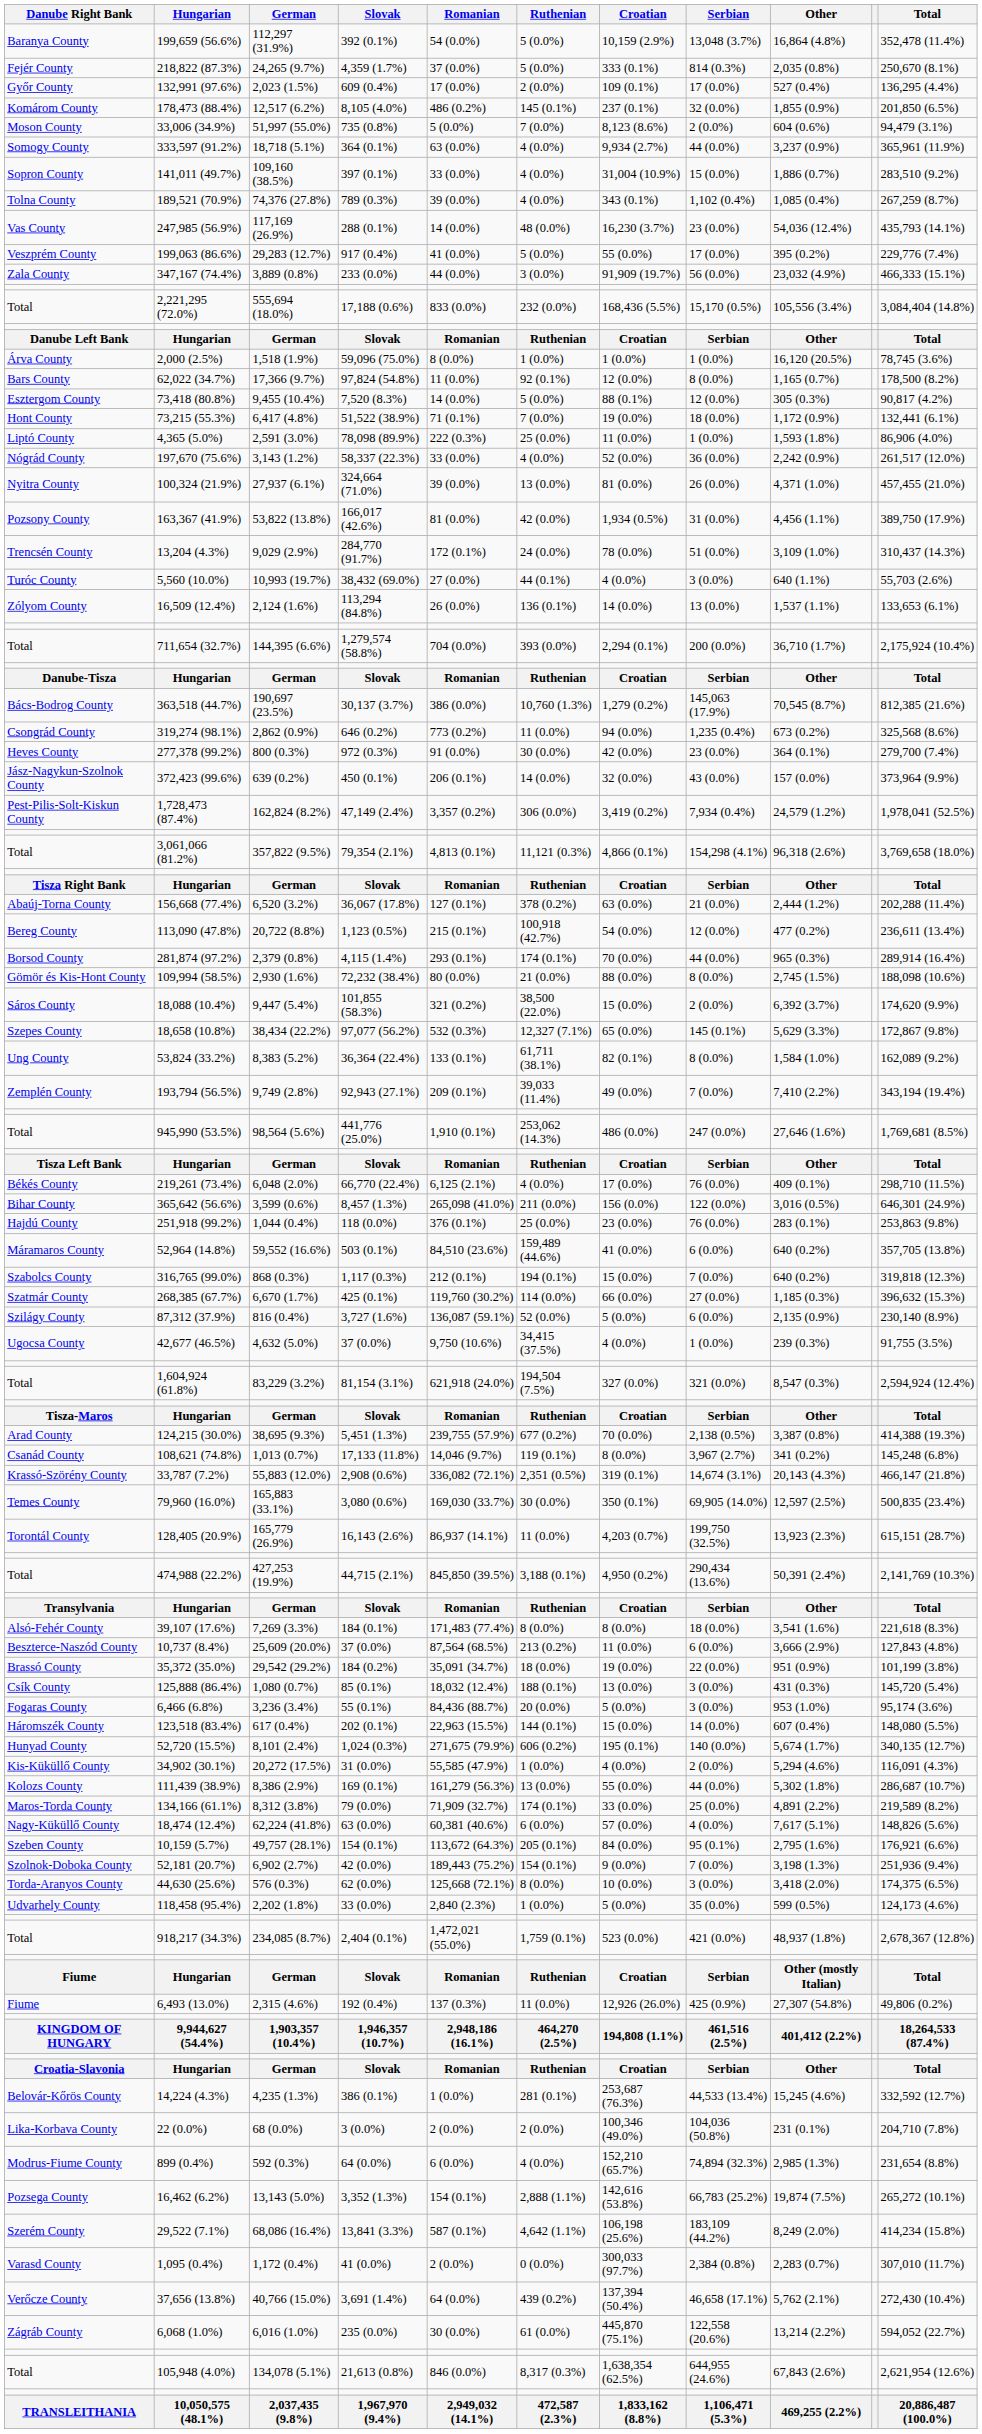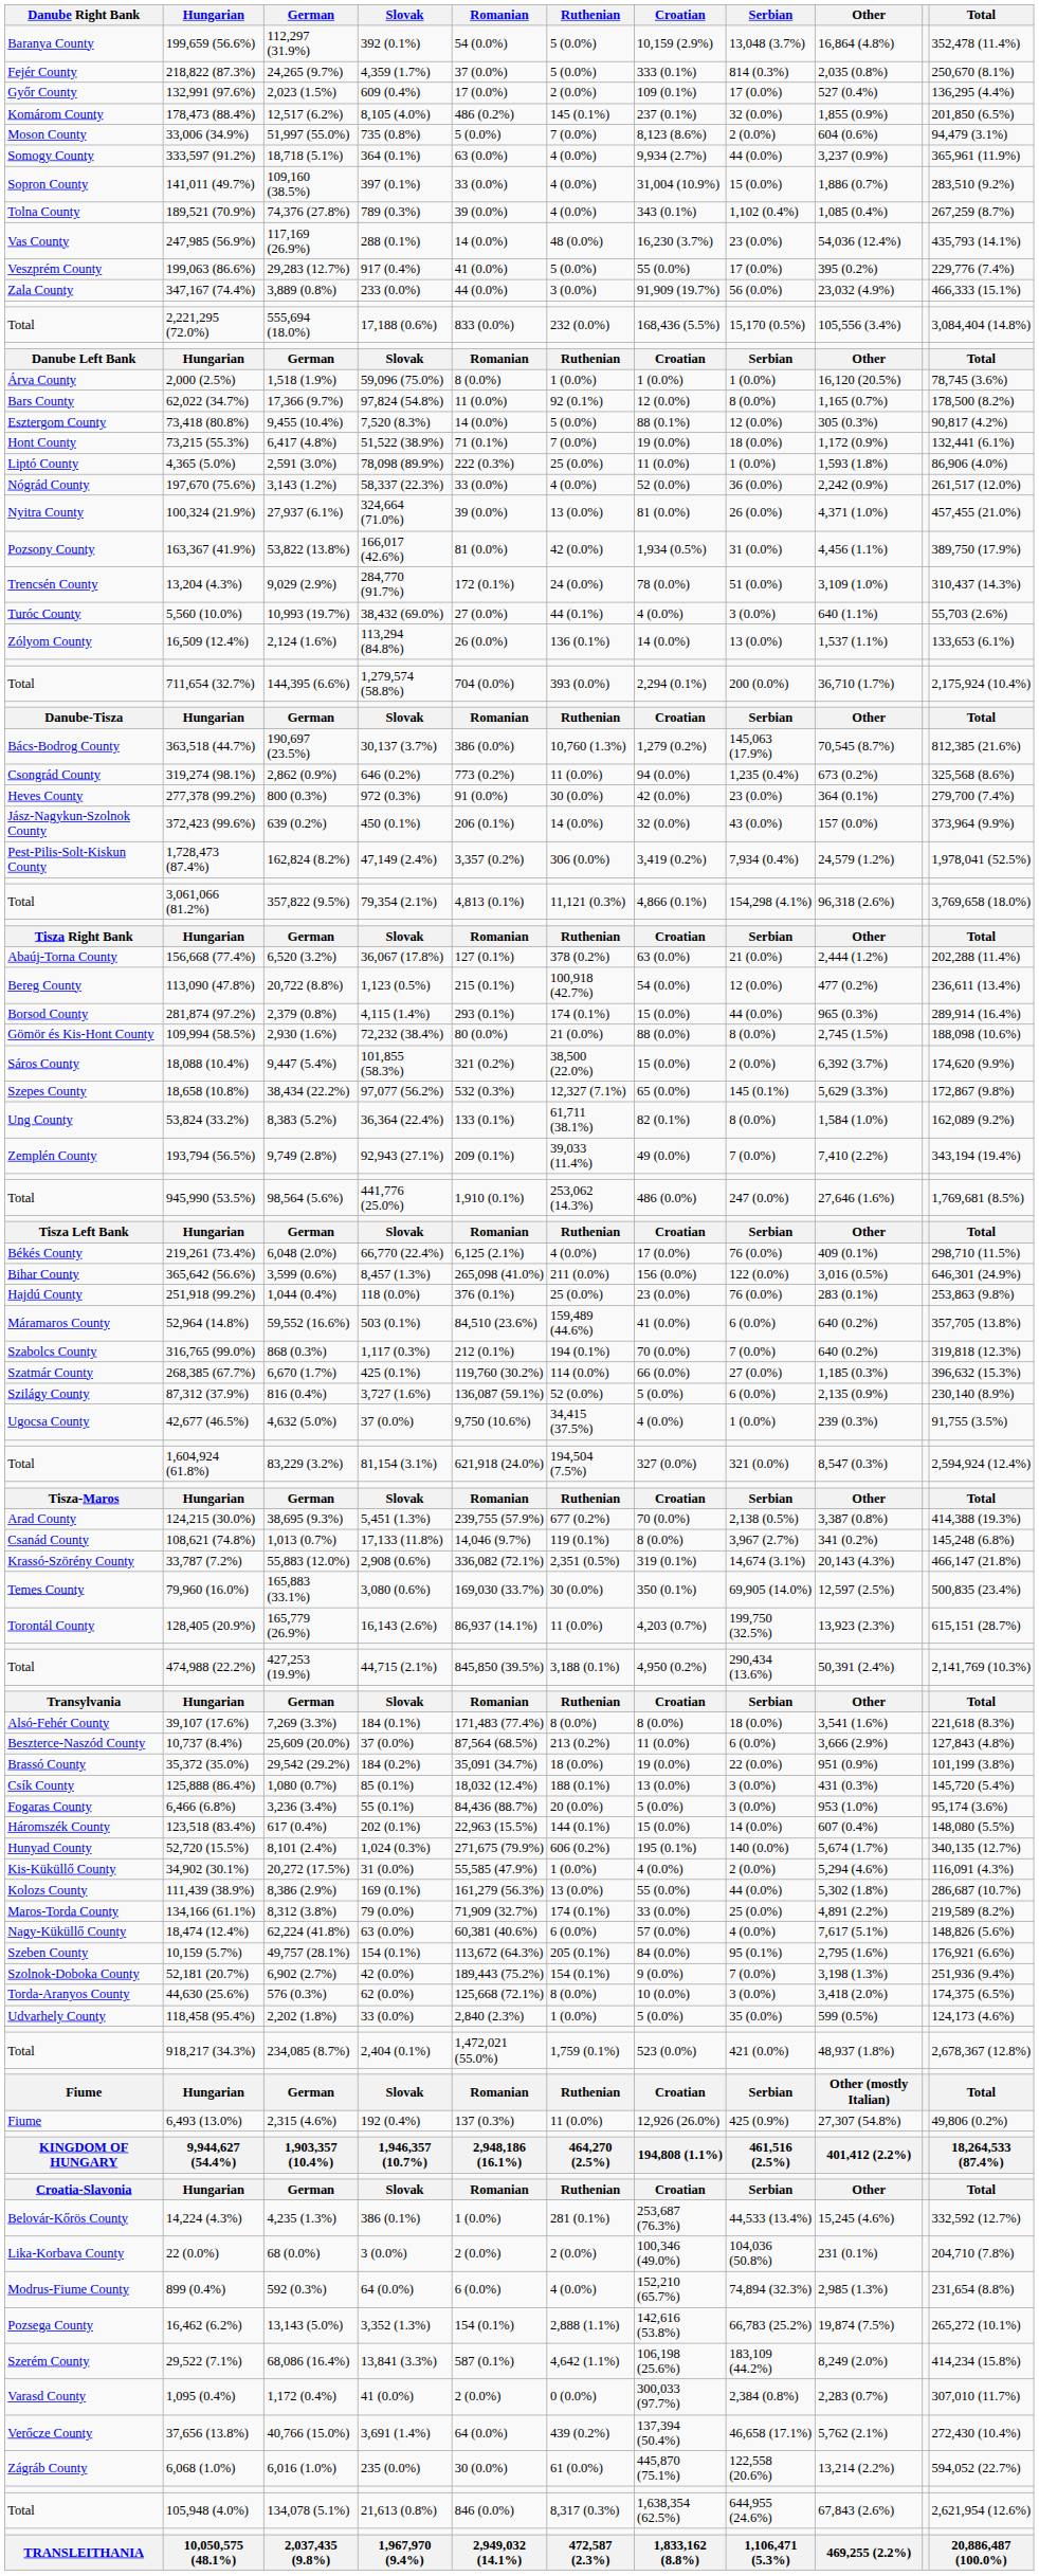281,874 (97.2%) | Croatian: 70 (0.0%) -> 15 (0.0%)
316,765 (99.0%) | Croatian: 15 (0.0%) -> 70 (0.0%)
